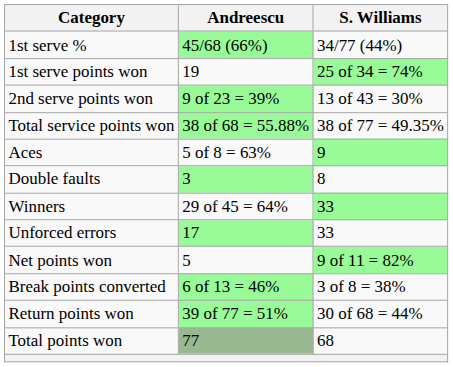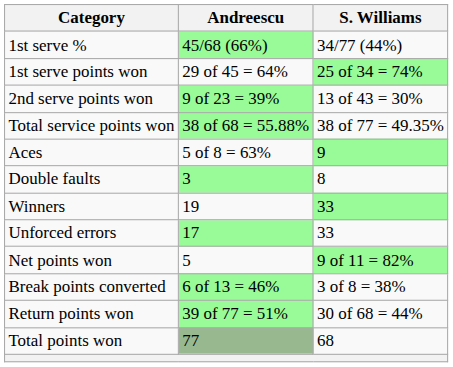1st serve points won | Andreescu: 19 -> 29 of 45 = 64%
Winners | Andreescu: 29 of 45 = 64% -> 19
